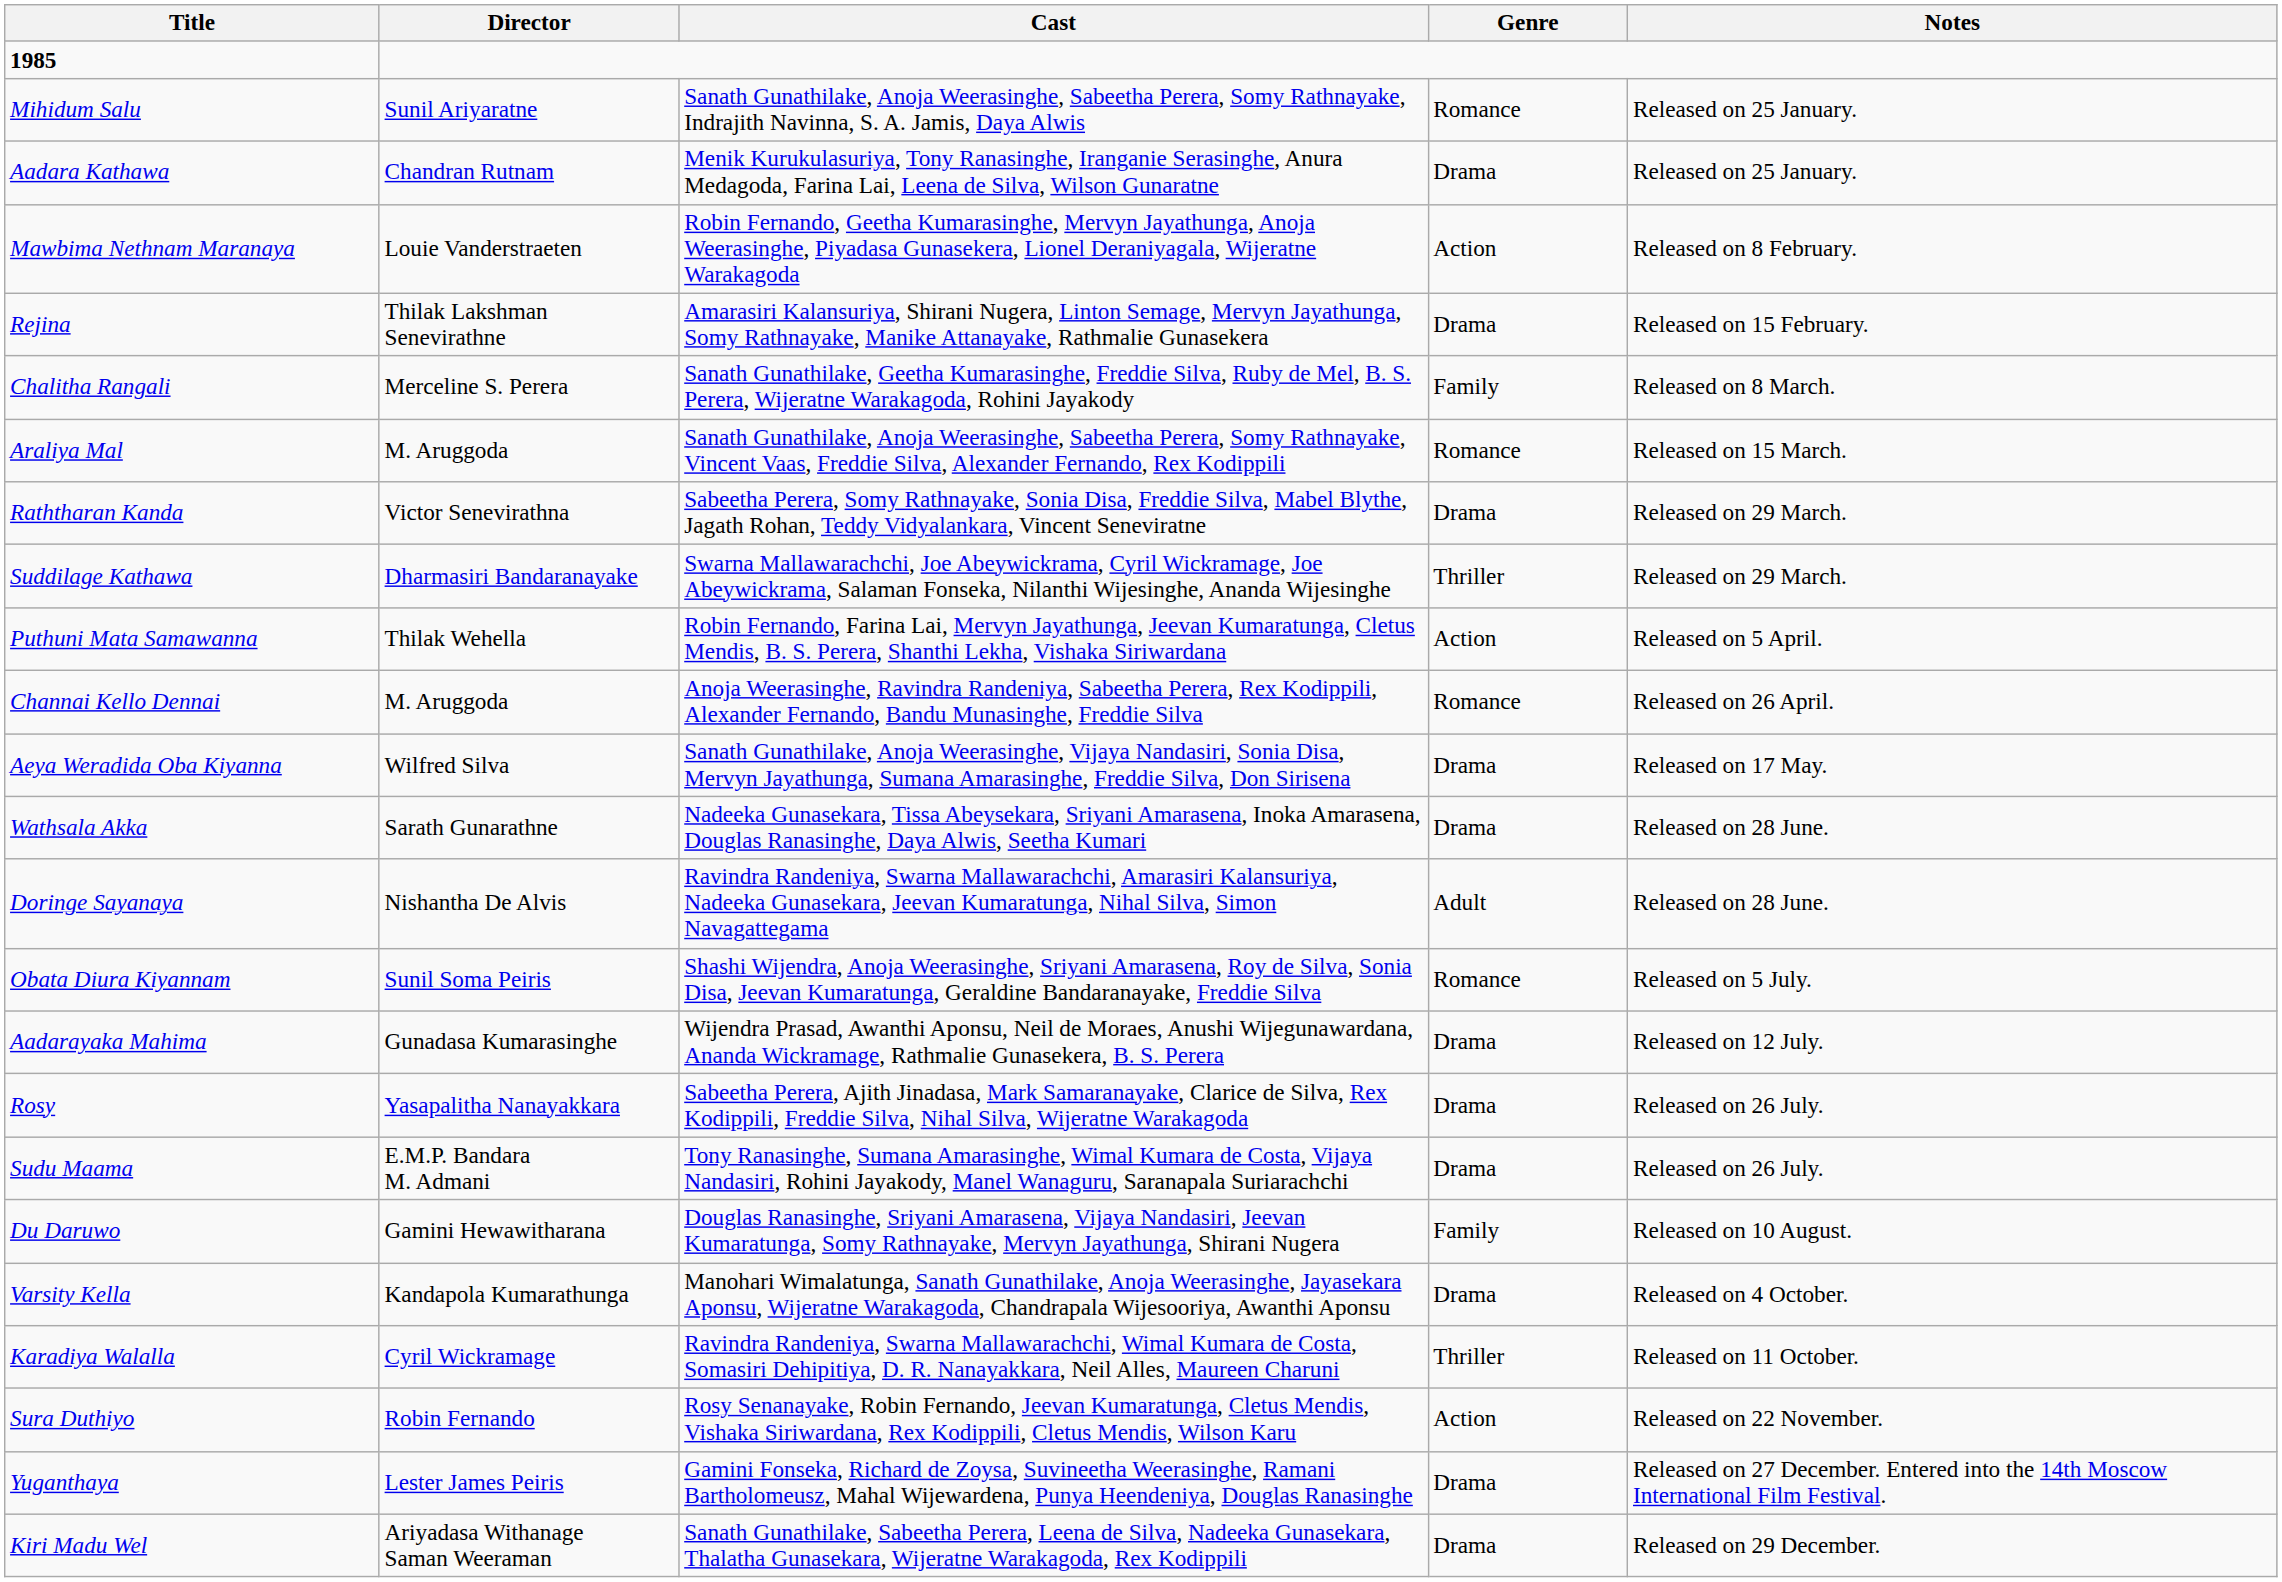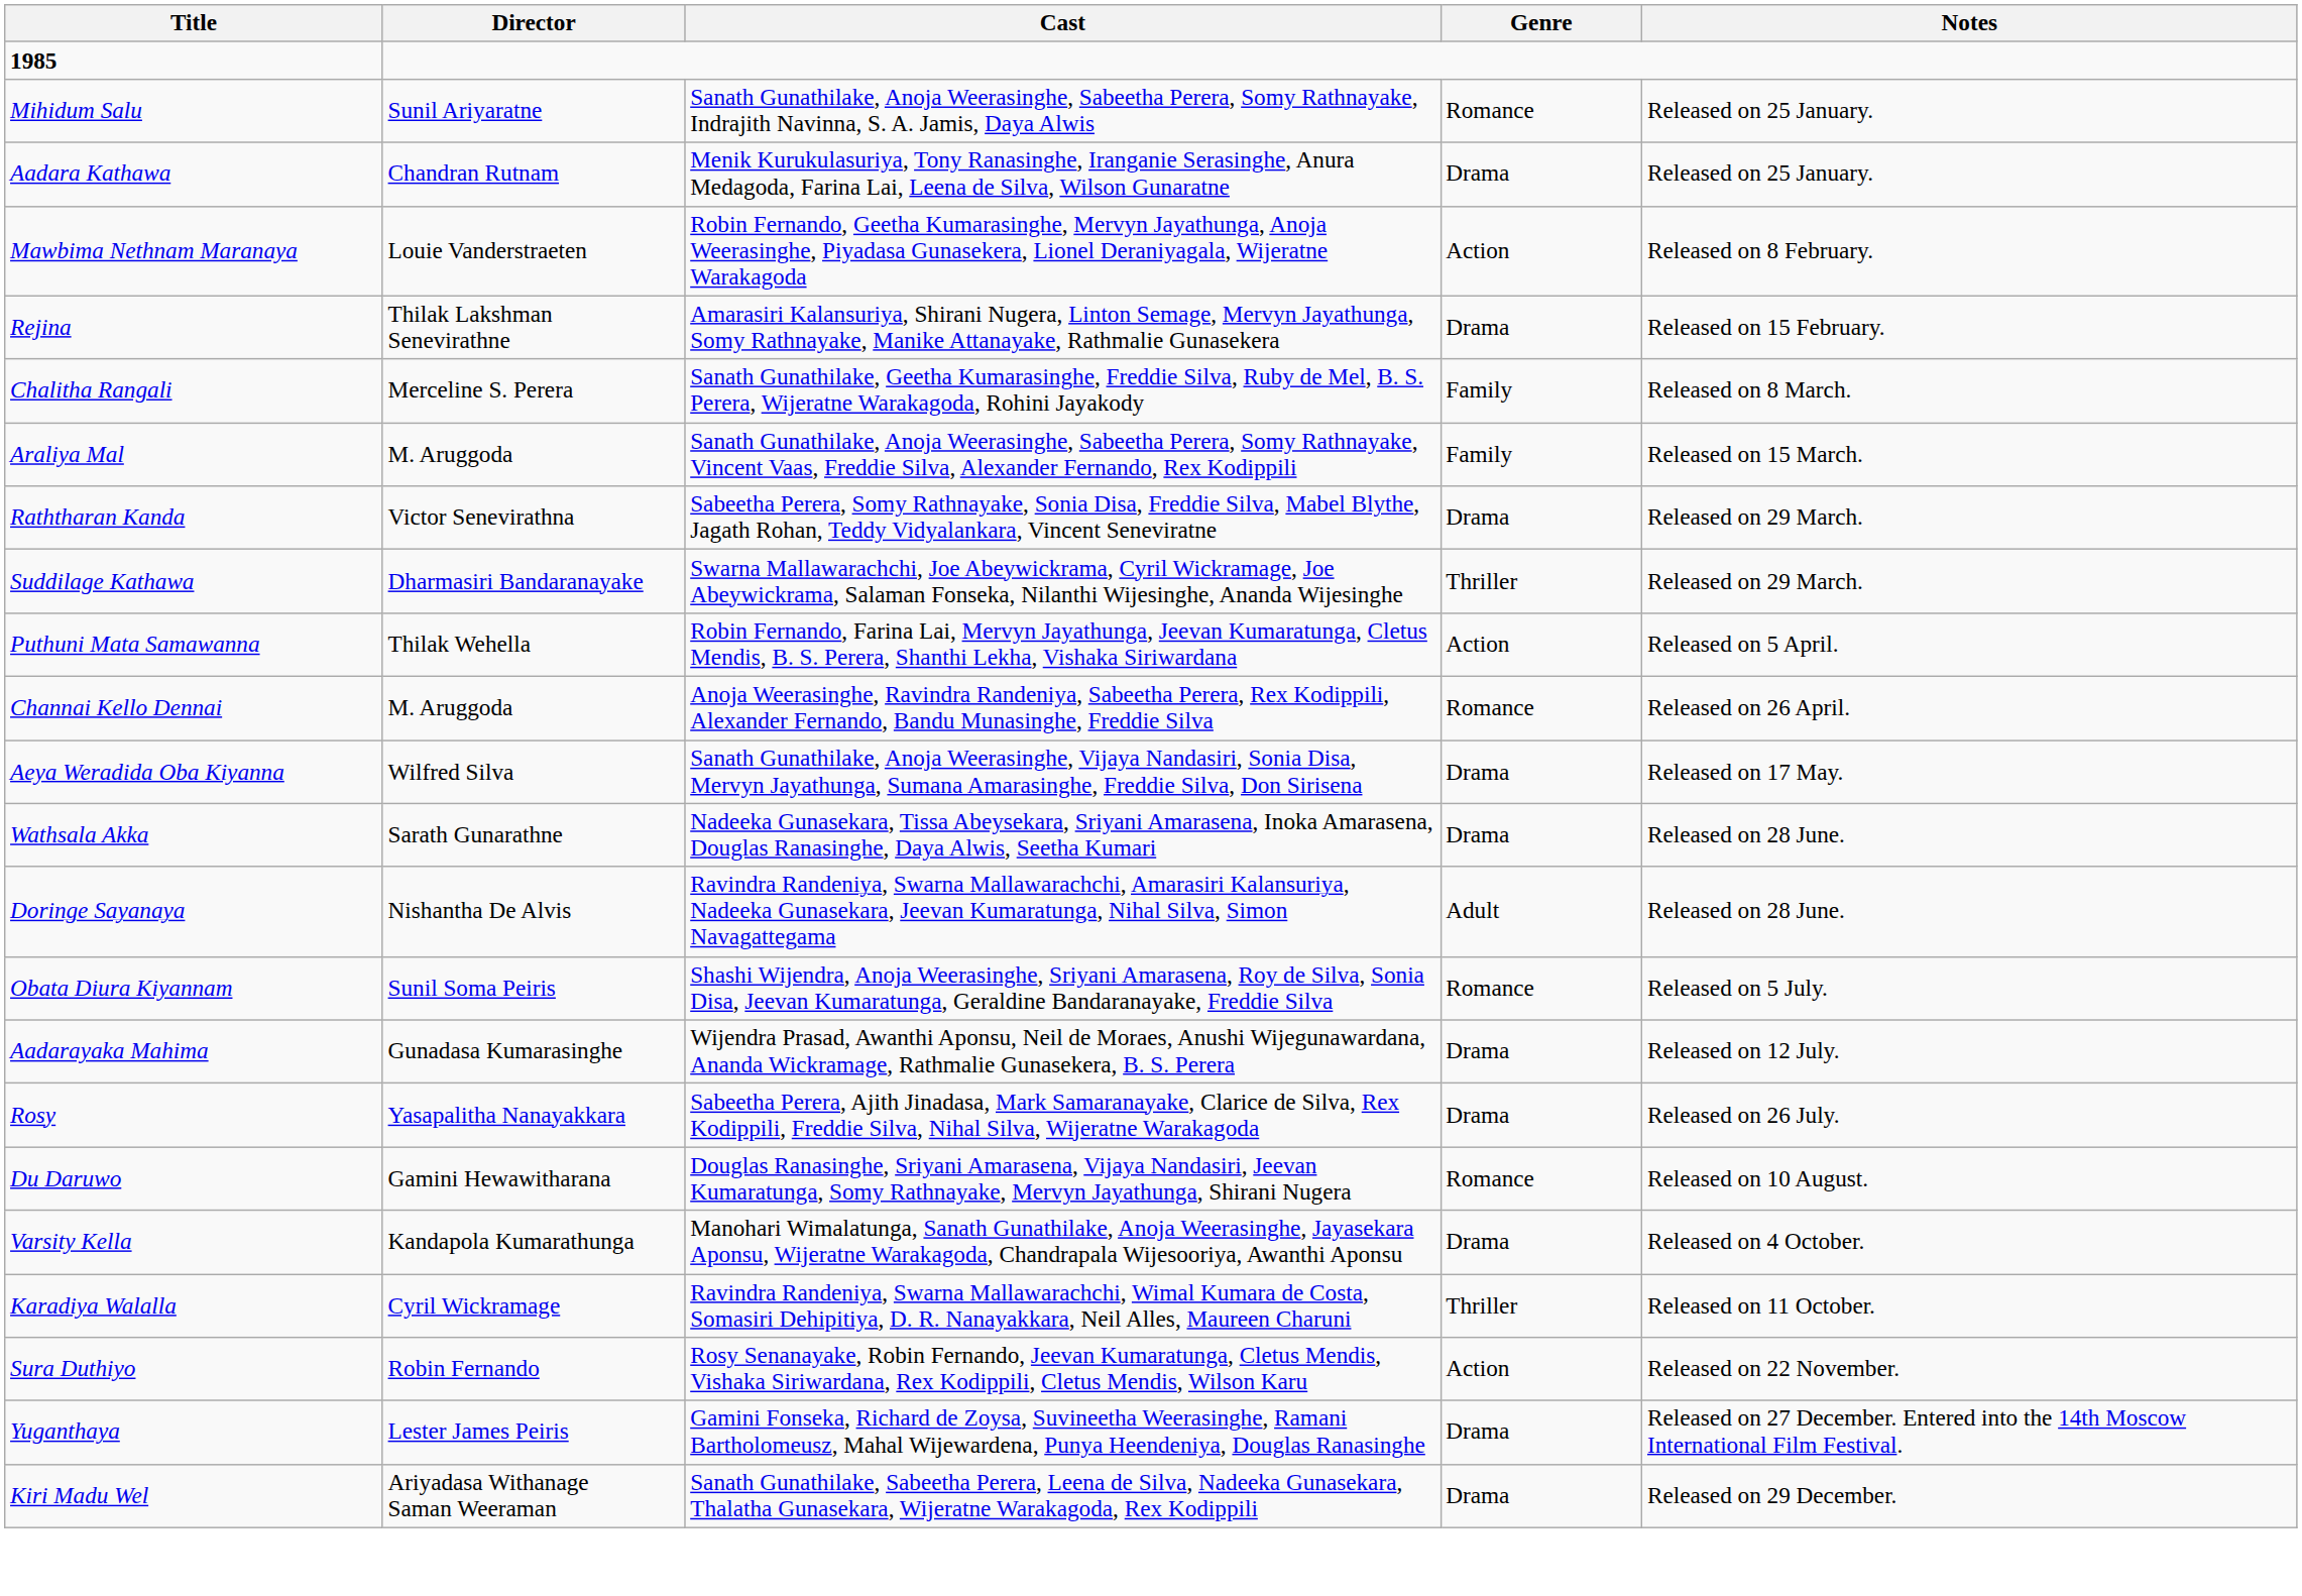Araliya Mal | Genre: Romance -> Family
- row: Sudu Maama | E.M.P. Bandara M. Admani | Tony Ranasinghe, Sumana Amarasinghe, Wimal Kumara de Costa, Vijaya Nandasiri, Rohini Jayakody, Manel Wanaguru, Saranapala Suriarachchi | Drama | Released on 26 July.
Du Daruwo | Genre: Family -> Romance
